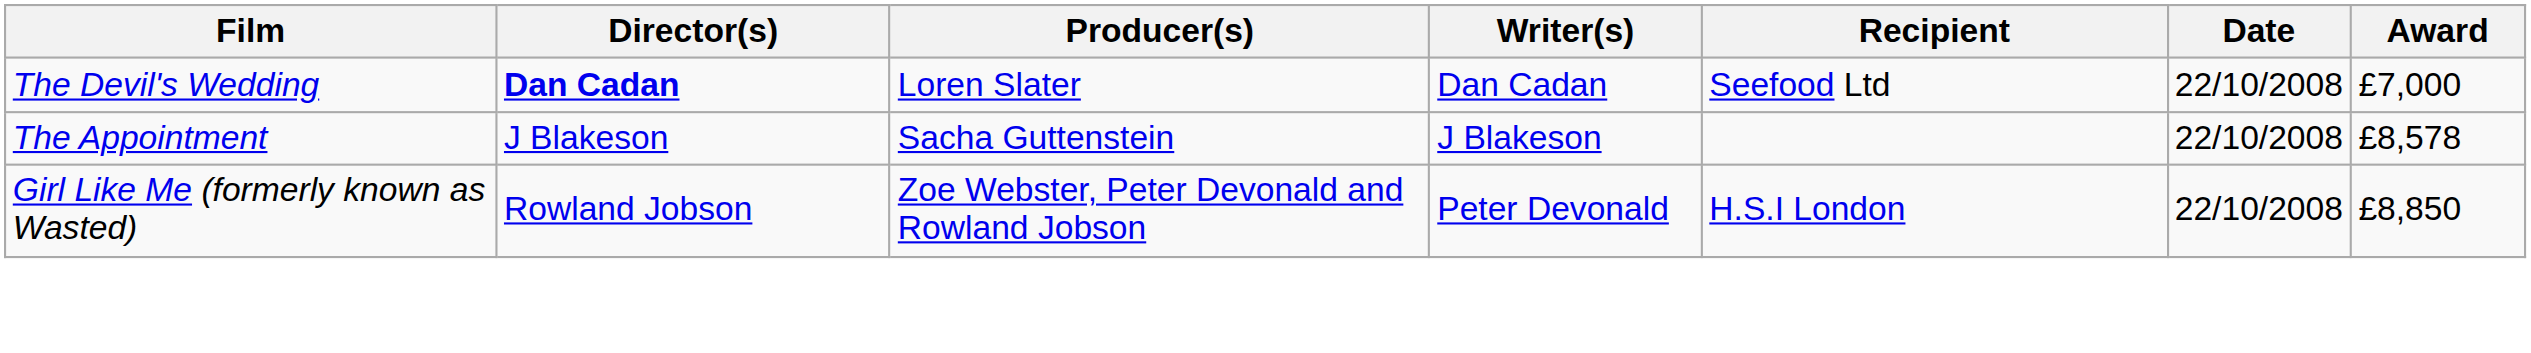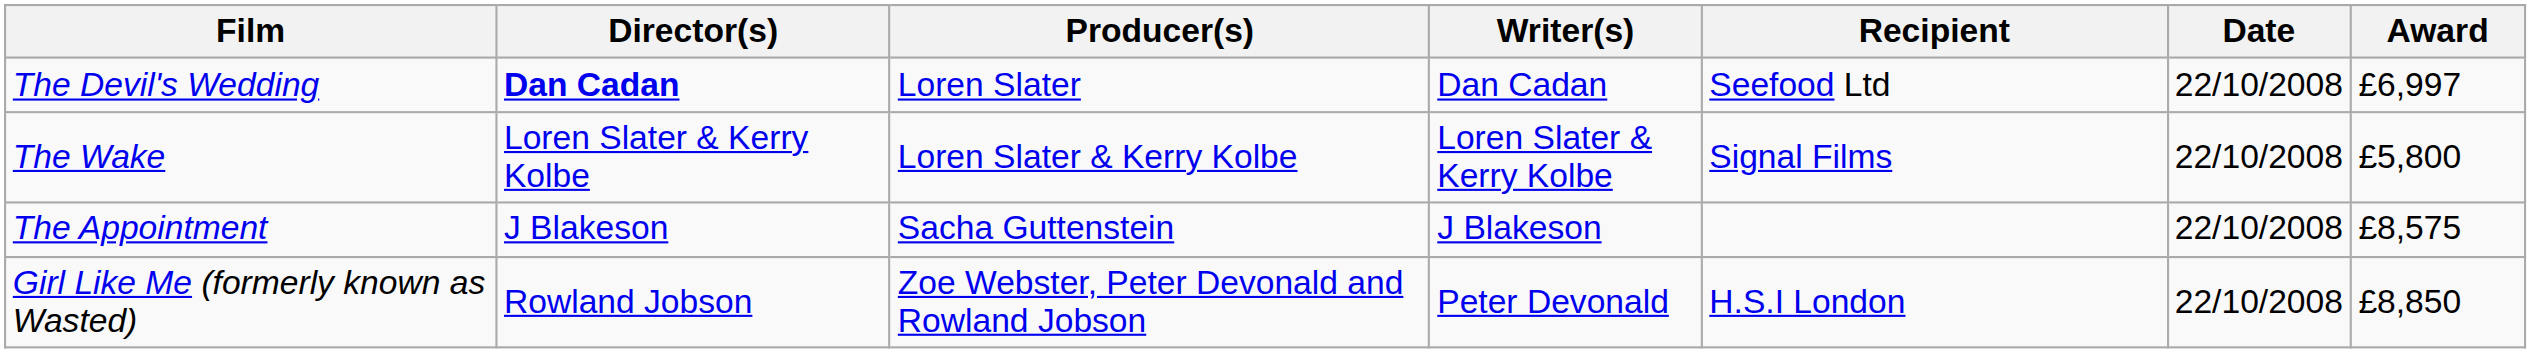The Devil's Wedding | Award: £7,000 -> £6,997
+ row: The Wake | Loren Slater & Kerry Kolbe | Loren Slater & Kerry Kolbe | Loren Slater & Kerry Kolbe | Signal Films | 22/10/2008 | £5,800
The Appointment | Award: £8,578 -> £8,575
